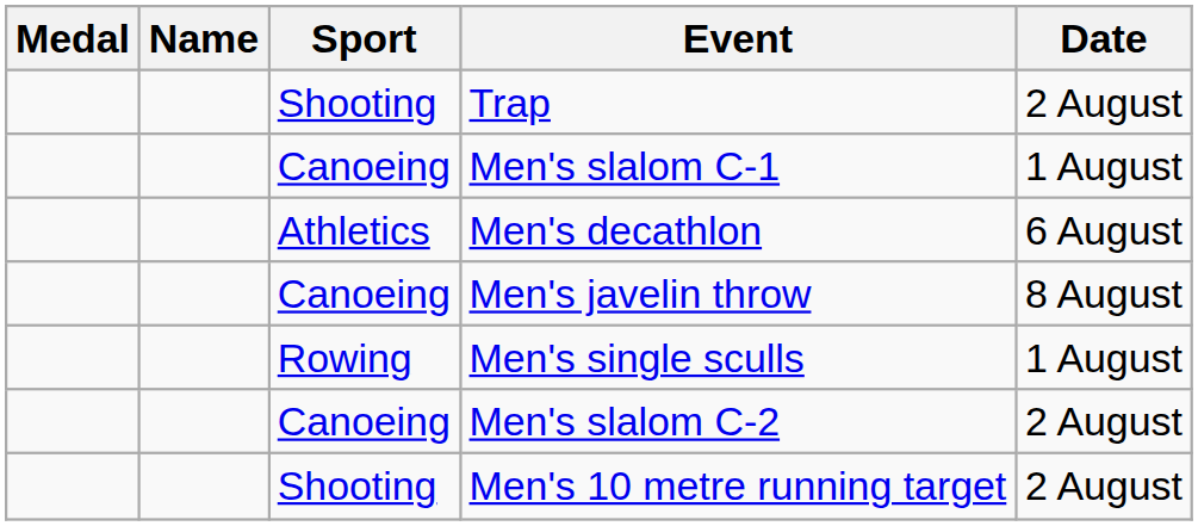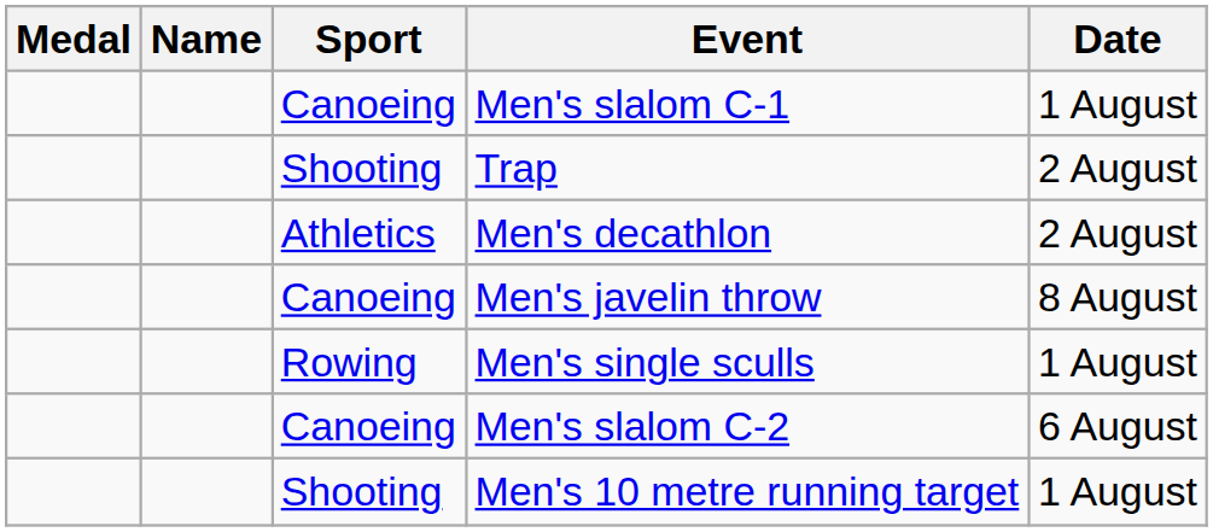rows swapped: Men's slalom C-1 <-> Trap
Men's decathlon | Date: 6 August -> 2 August
Men's slalom C-2 | Date: 2 August -> 6 August
Men's 10 metre running target | Date: 2 August -> 1 August
